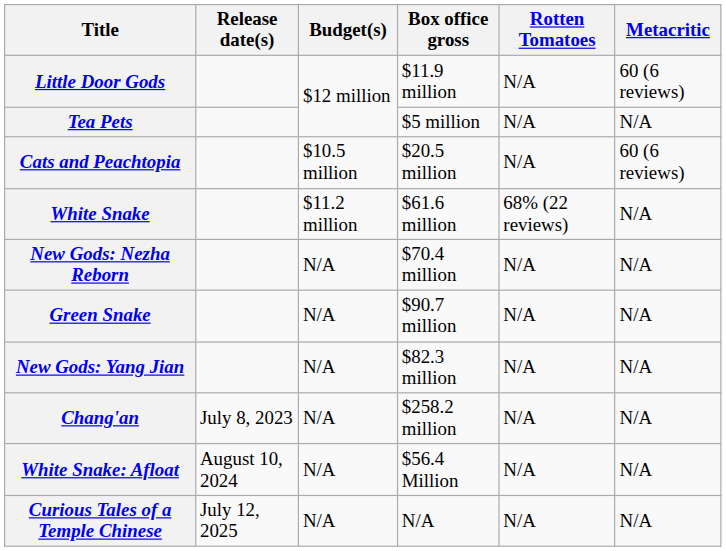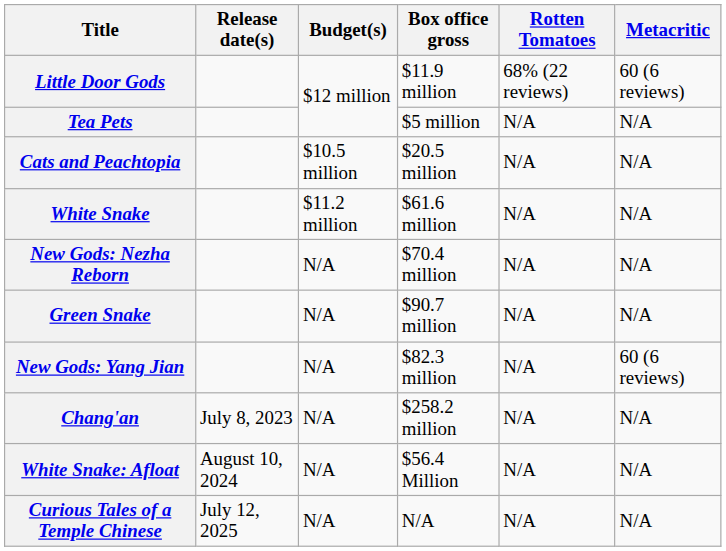Little Door Gods | Rotten Tomatoes: N/A -> 68% (22 reviews)
Cats and Peachtopia | Metacritic: 60 (6 reviews) -> N/A
White Snake | Rotten Tomatoes: 68% (22 reviews) -> N/A
New Gods: Yang Jian | Metacritic: N/A -> 60 (6 reviews)
